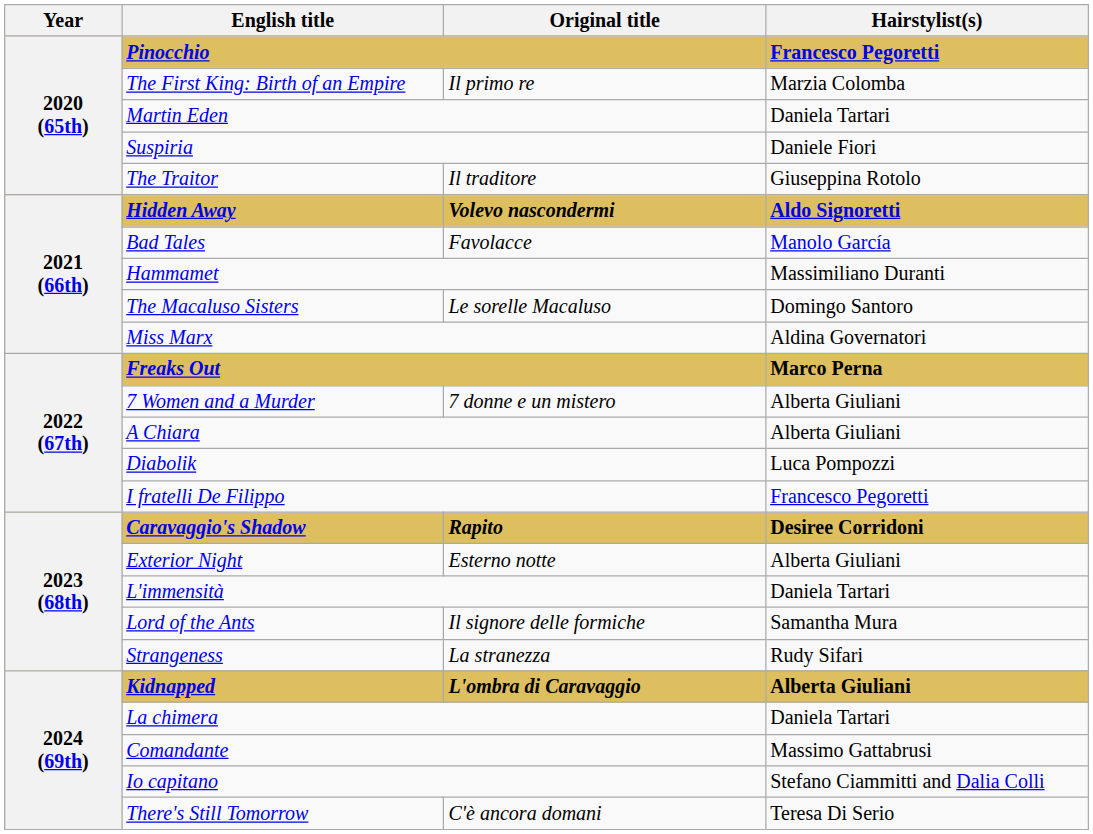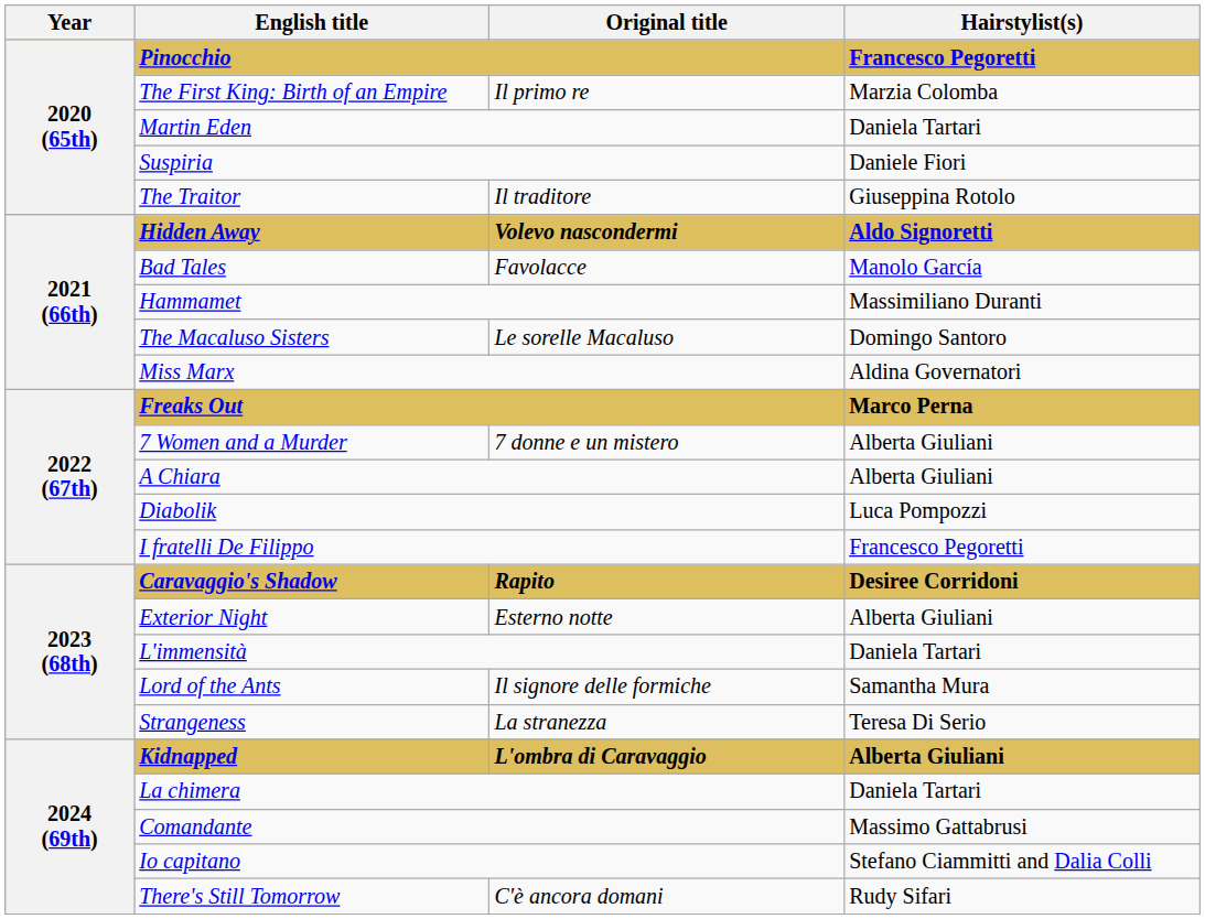Strangeness | Hairstylist(s): Rudy Sifari -> Teresa Di Serio
There's Still Tomorrow | Hairstylist(s): Teresa Di Serio -> Rudy Sifari
